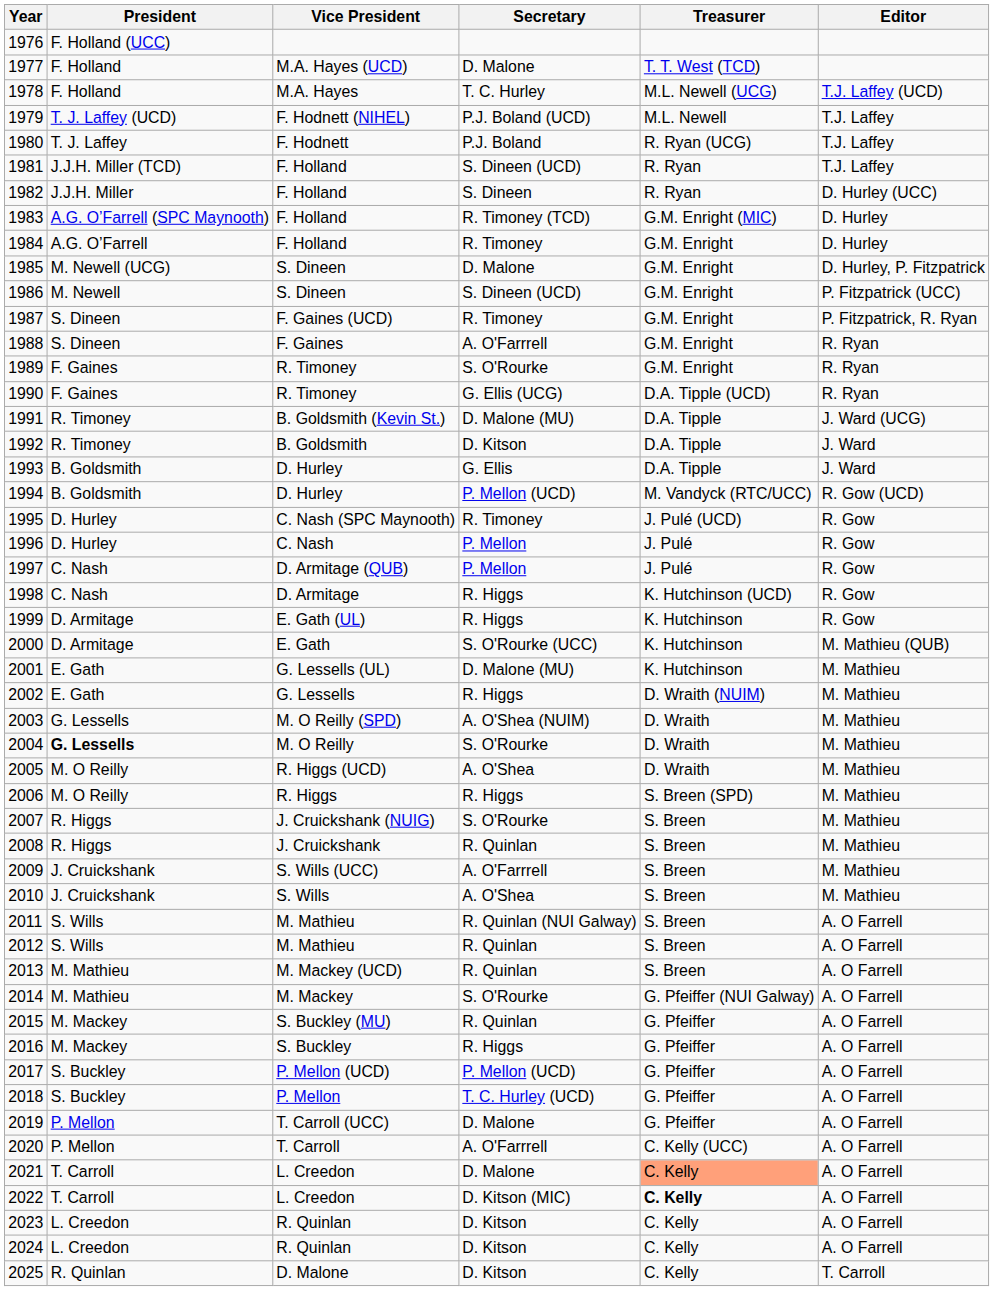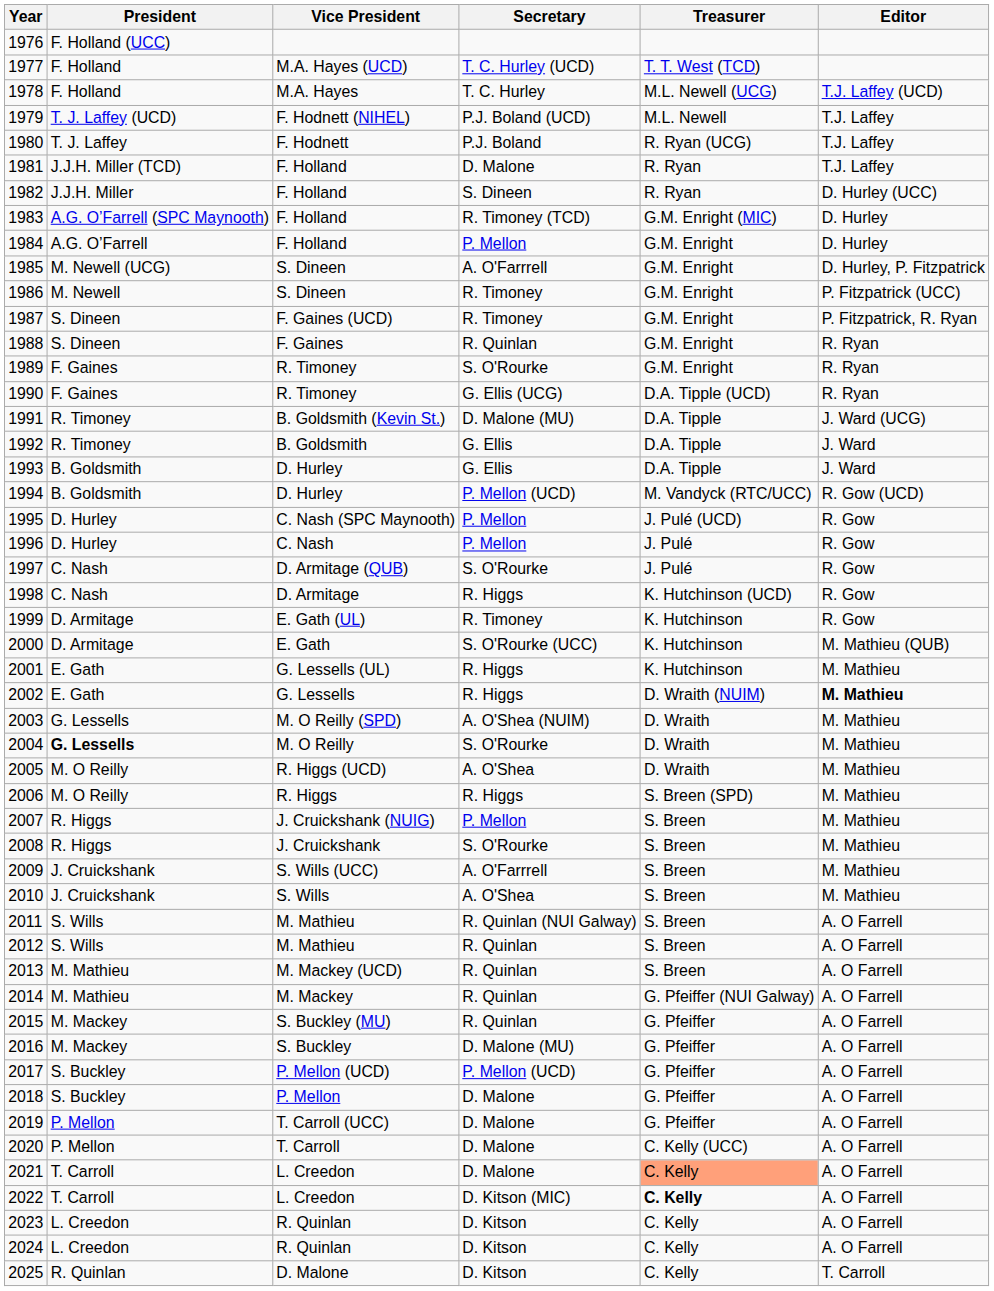1977 | Secretary: D. Malone -> T. C. Hurley (UCD)
1981 | Secretary: S. Dineen (UCD) -> D. Malone
1984 | Secretary: R. Timoney -> P. Mellon
1985 | Secretary: D. Malone -> A. O'Farrrell
1986 | Secretary: S. Dineen (UCD) -> R. Timoney
1988 | Secretary: A. O'Farrrell -> R. Quinlan
1992 | Secretary: D. Kitson -> G. Ellis
1995 | Secretary: R. Timoney -> P. Mellon
1997 | Secretary: P. Mellon -> S. O'Rourke
1999 | Secretary: R. Higgs -> R. Timoney
2001 | Secretary: D. Malone (MU) -> R. Higgs
2002 | Editor: normal -> bold
2007 | Secretary: S. O'Rourke -> P. Mellon
2008 | Secretary: R. Quinlan -> S. O'Rourke
2014 | Secretary: S. O'Rourke -> R. Quinlan
2016 | Secretary: R. Higgs -> D. Malone (MU)
2018 | Secretary: T. C. Hurley (UCD) -> D. Malone
2020 | Secretary: A. O'Farrrell -> D. Malone
